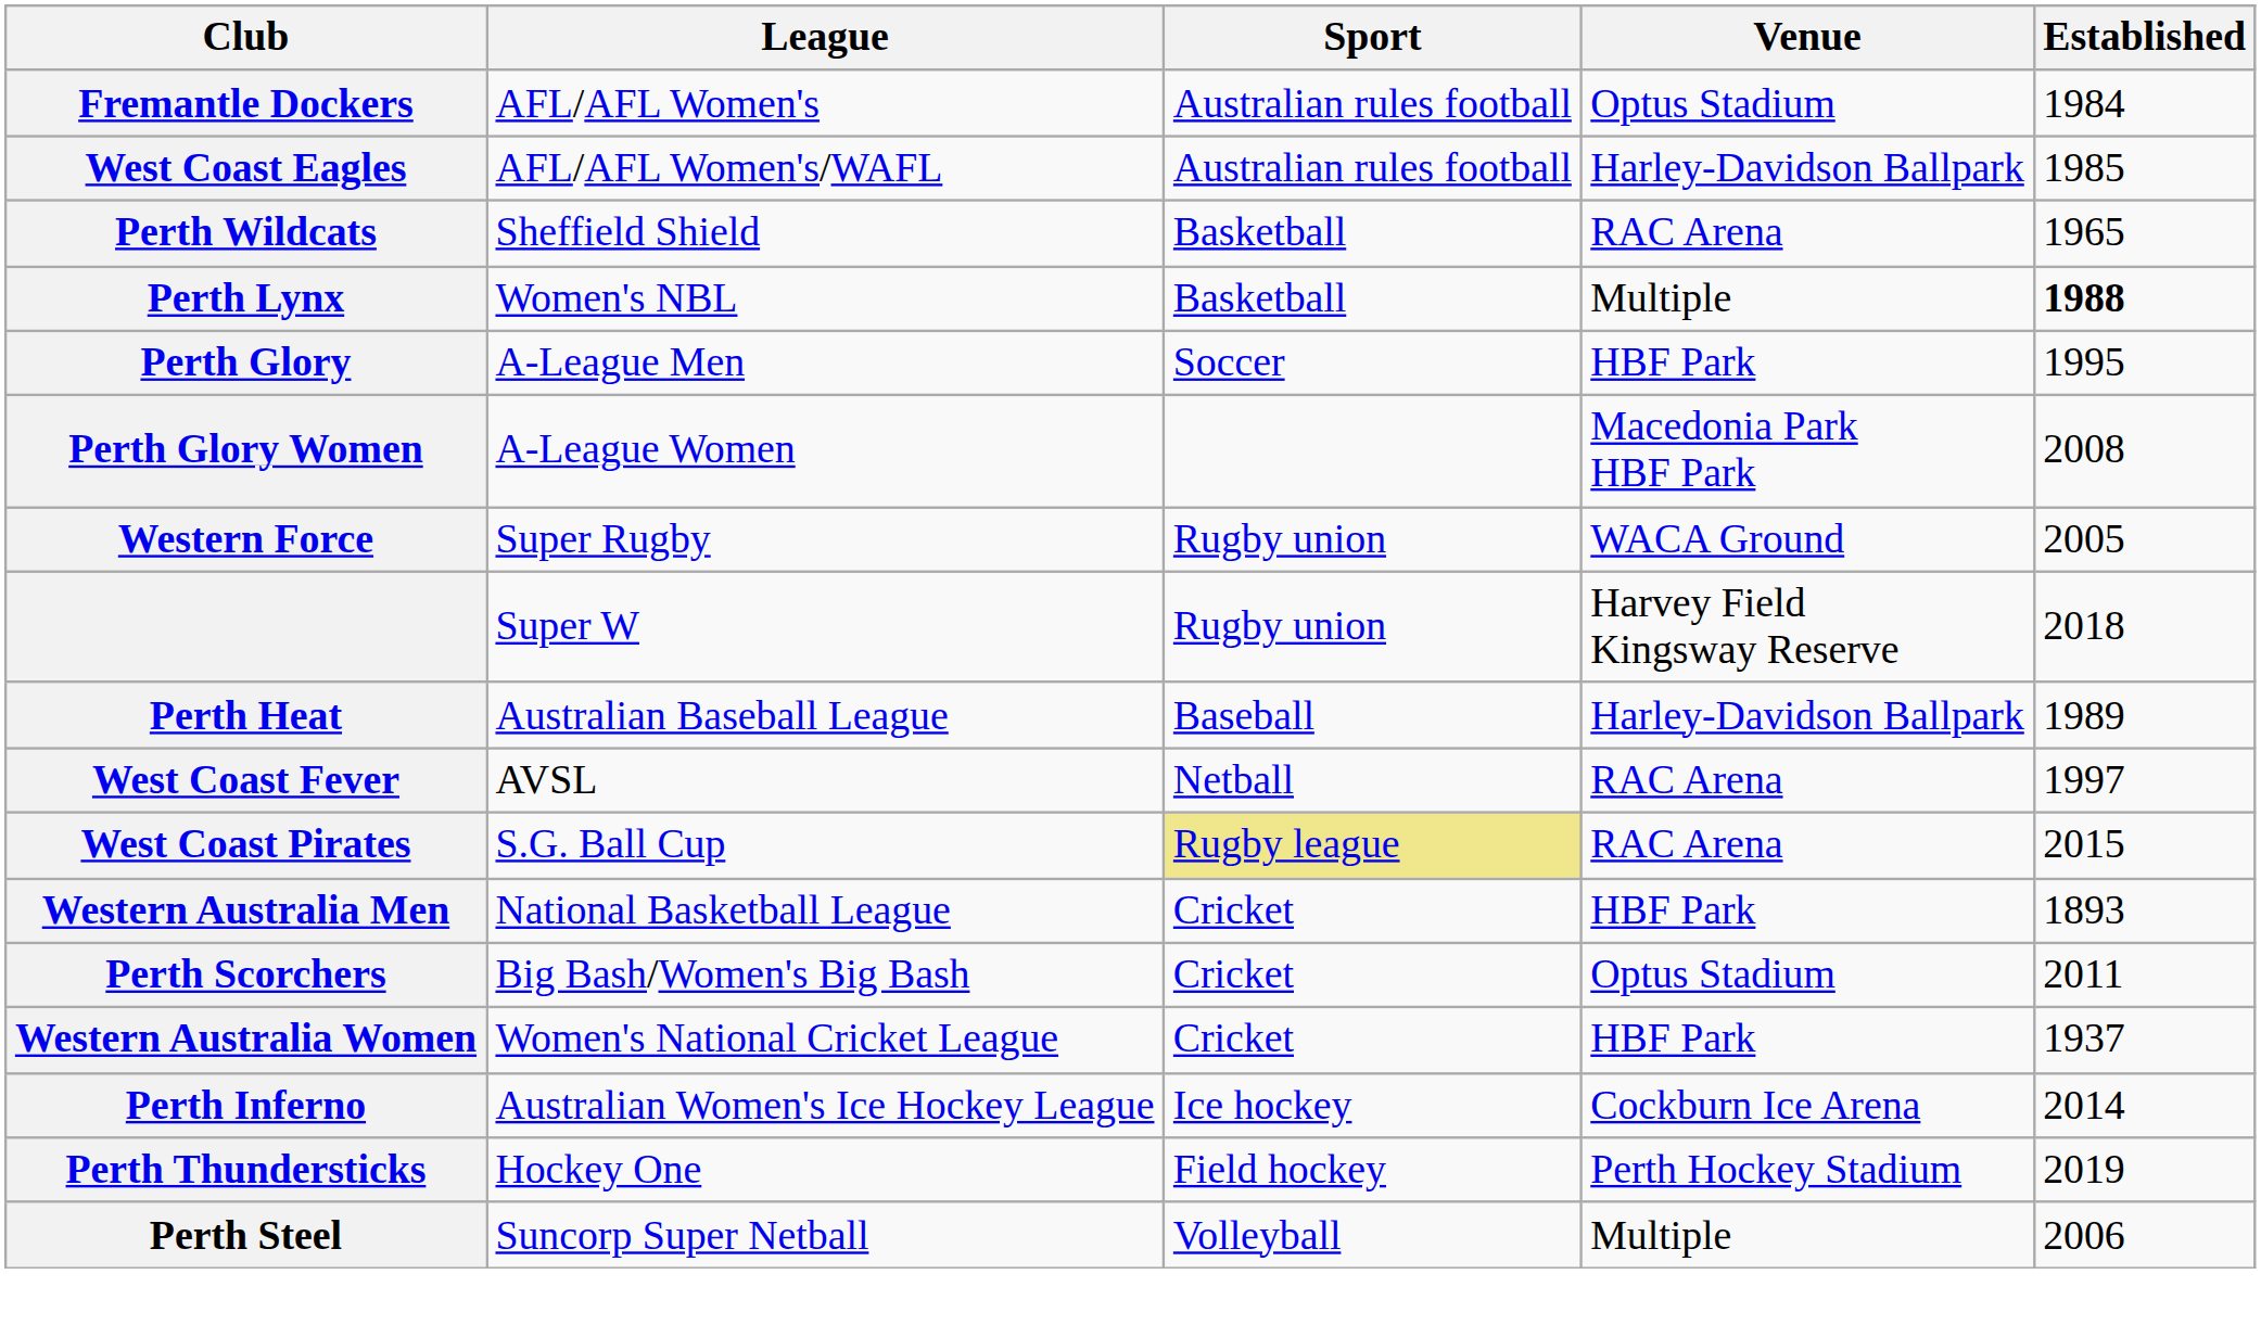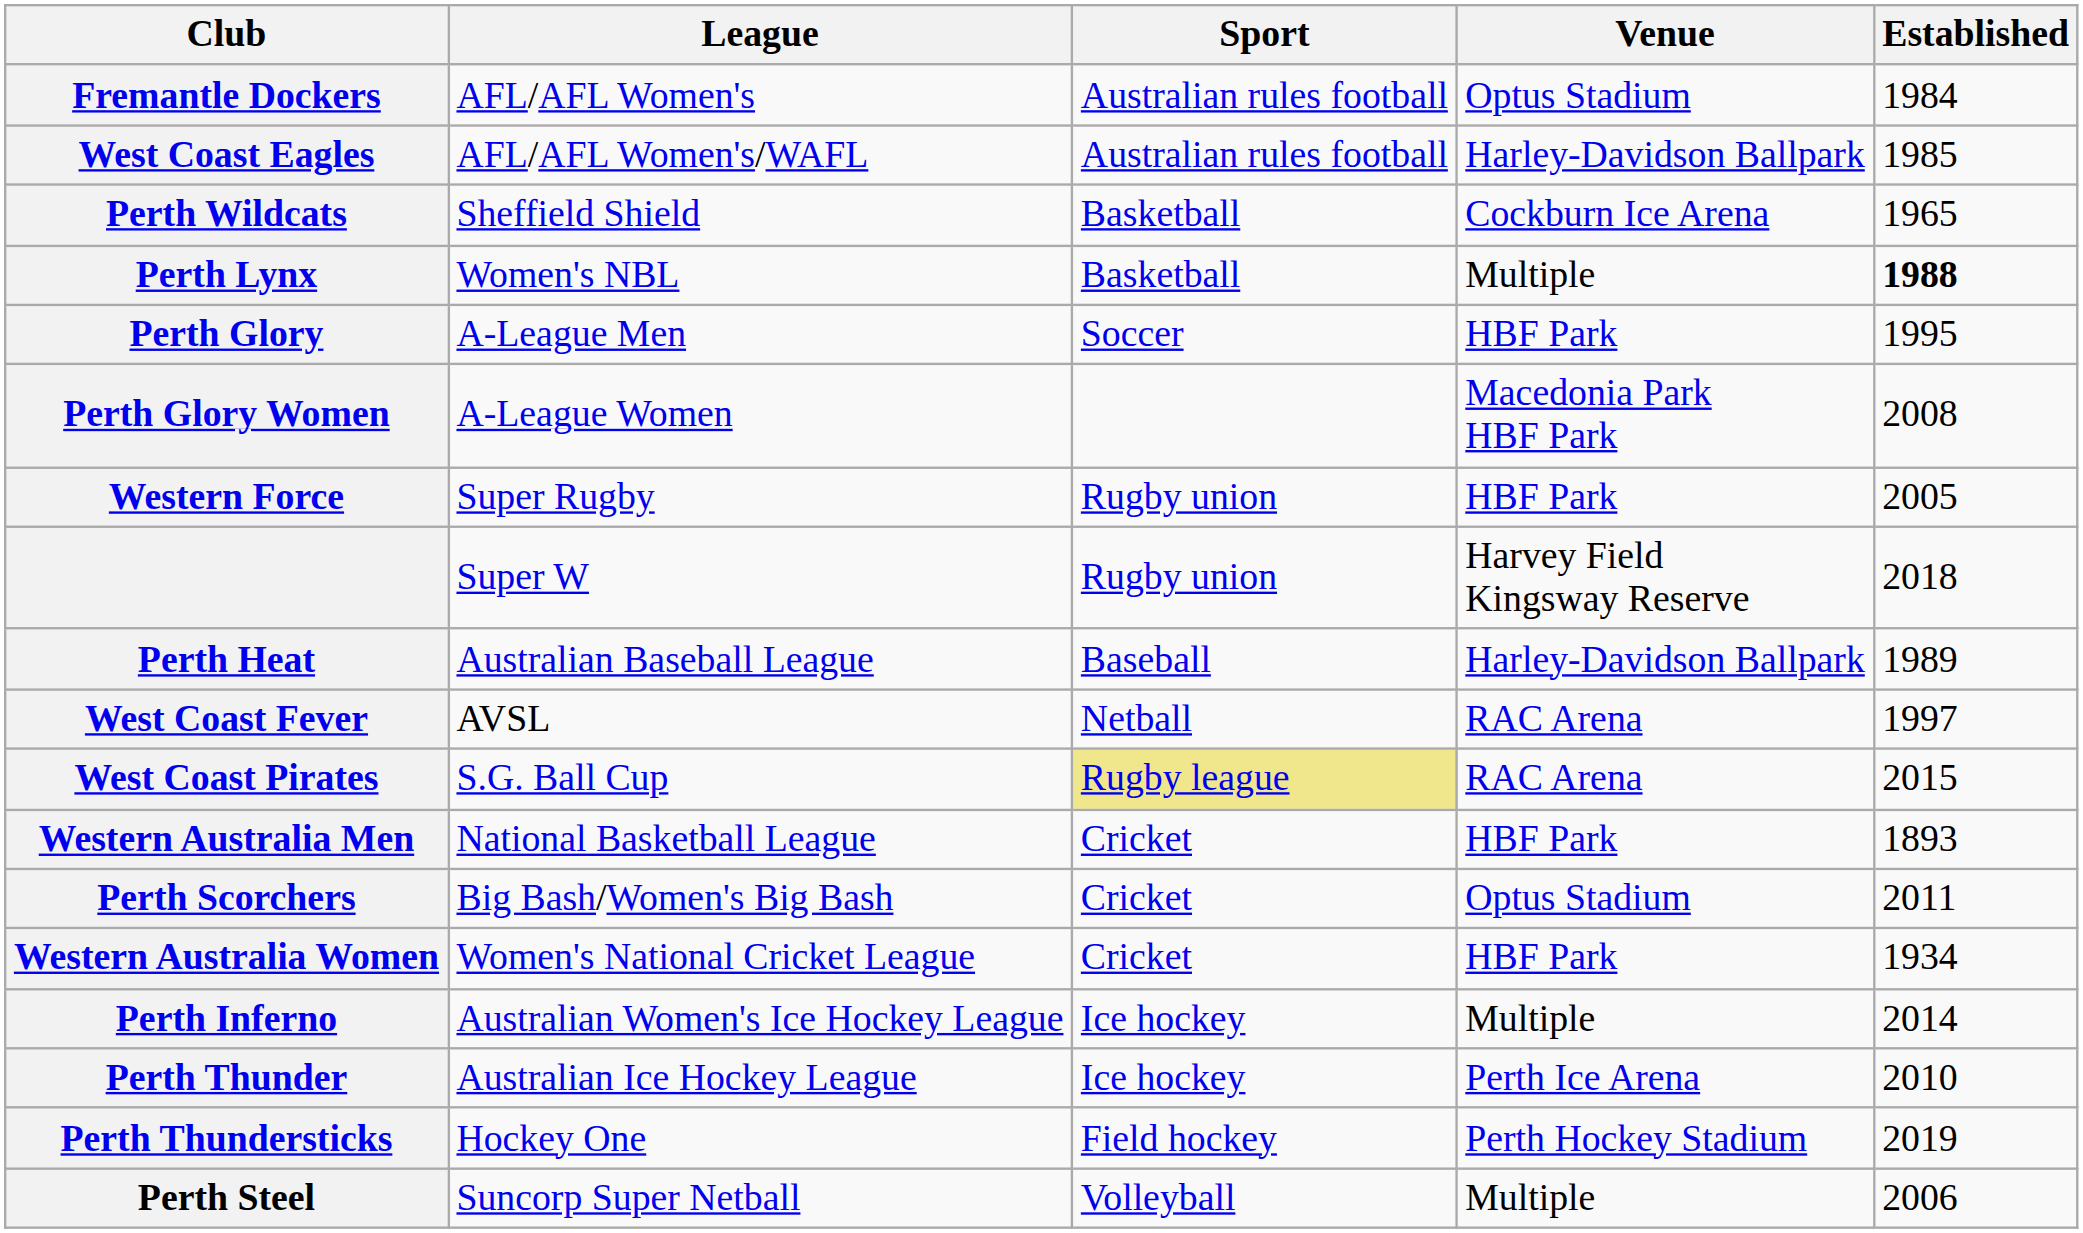Perth Wildcats | Venue: RAC Arena -> Cockburn Ice Arena
Western Force | Venue: WACA Ground -> HBF Park
Western Australia Women | Established: 1937 -> 1934
Perth Inferno | Venue: Cockburn Ice Arena -> Multiple
+ row: Perth Thunder | Australian Ice Hockey League | Ice hockey | Perth Ice Arena | 2010
